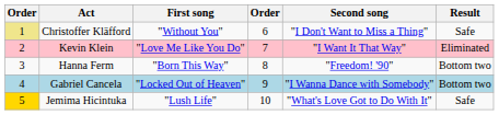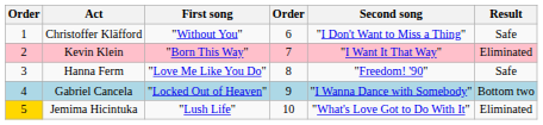Christoffer Kläfford | column 1: khaki background -> no background
Kevin Klein | First song: "Love Me Like You Do" -> "Born This Way"
Hanna Ferm | First song: "Born This Way" -> "Love Me Like You Do"
Hanna Ferm | Result: Bottom two -> Safe
Jemima Hicintuka | Result: Safe -> Eliminated
